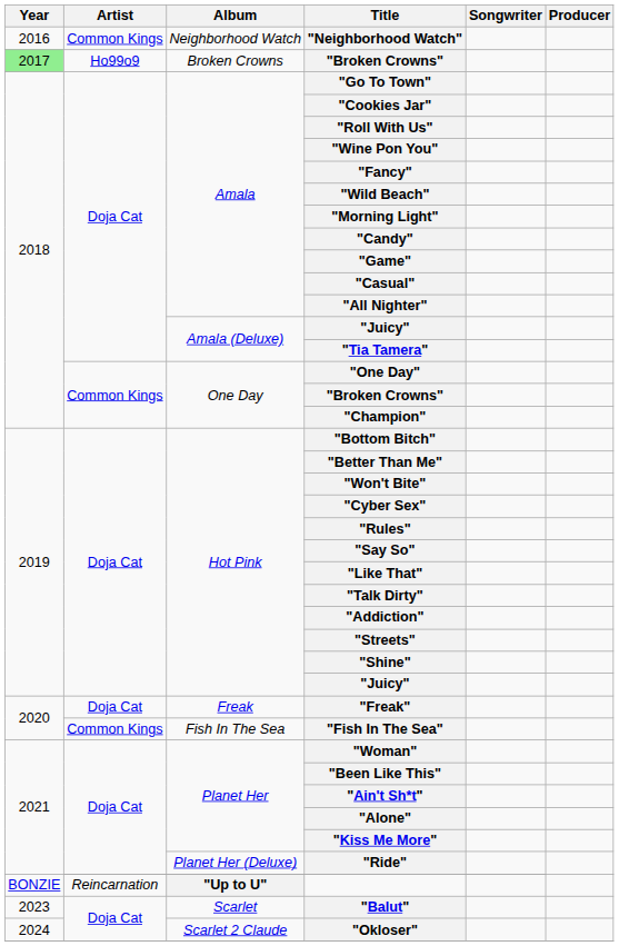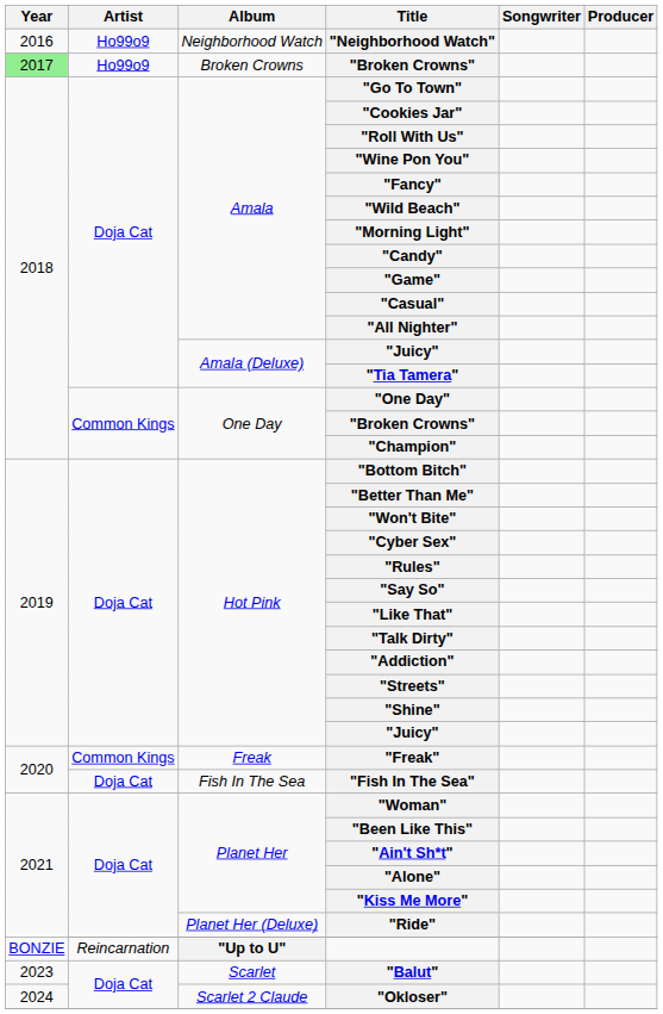"Neighborhood Watch" | Artist: Common Kings -> Ho99o9
"Freak" | Artist: Doja Cat -> Common Kings
"Fish In The Sea" | Artist: Common Kings -> Doja Cat
